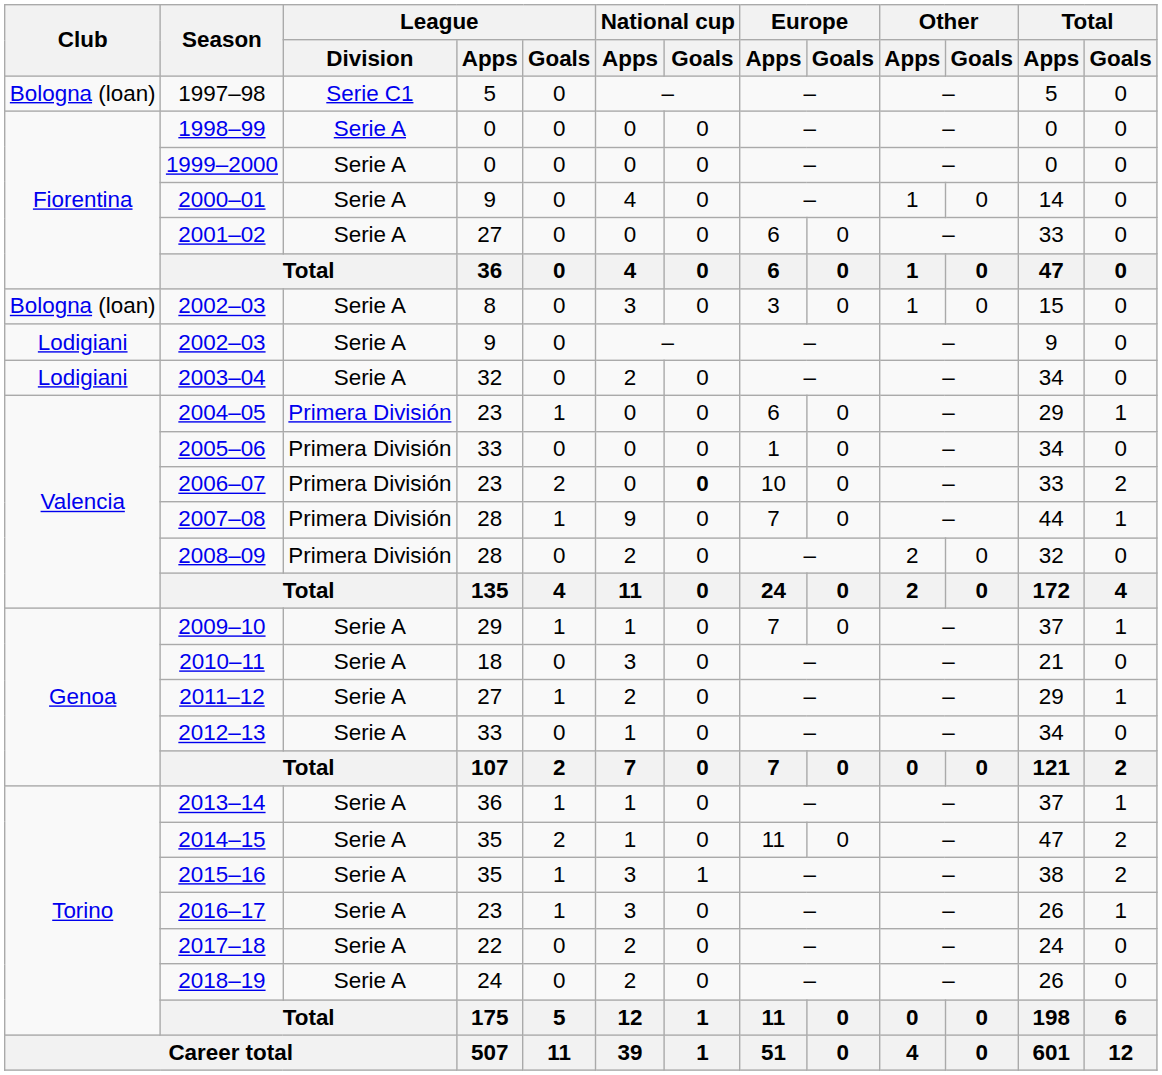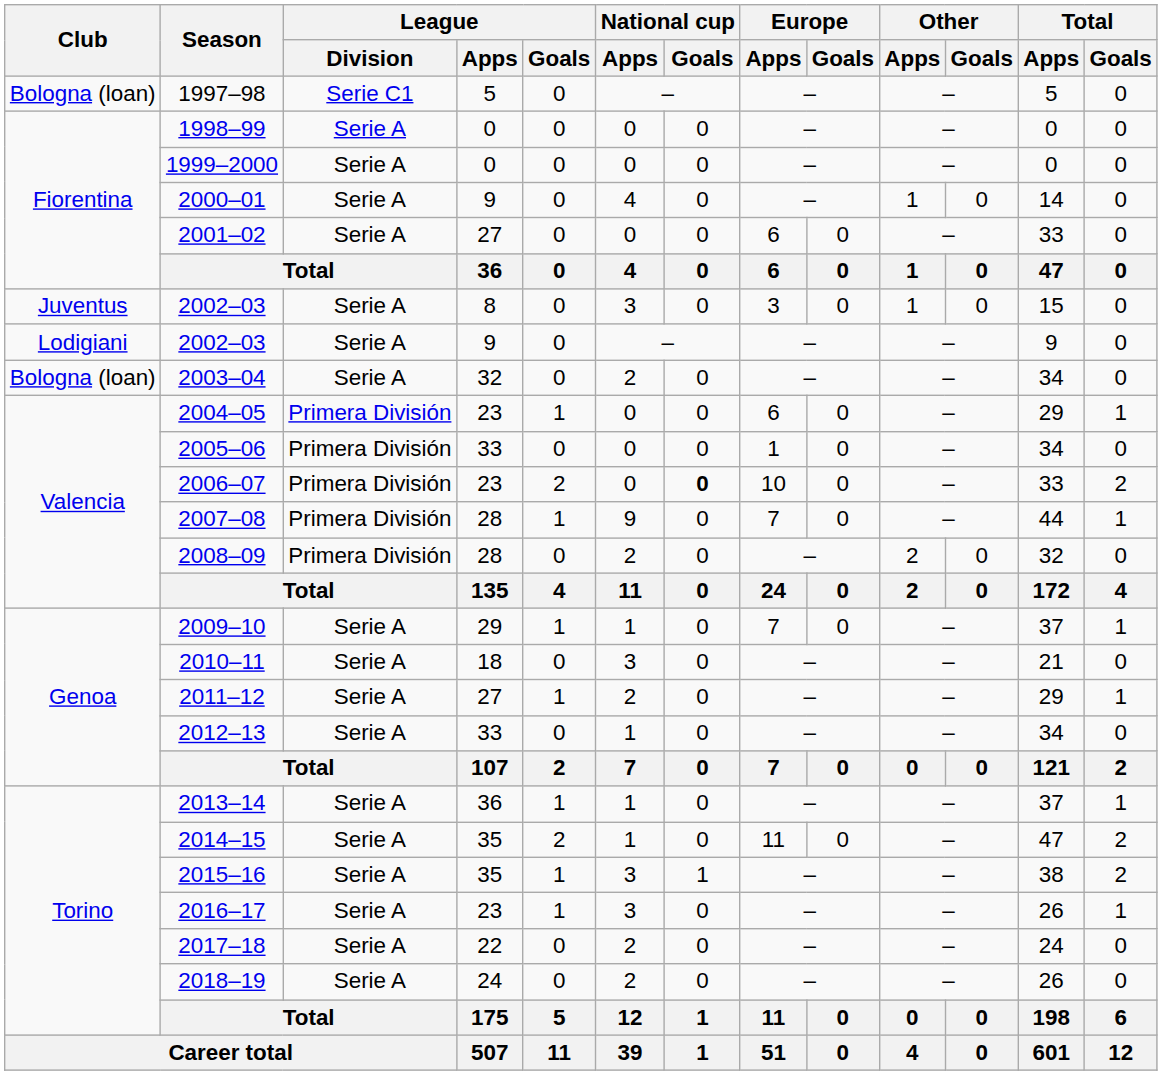2002–03 / 8 | Club: Bologna (loan) -> Juventus
2003–04 | Club: Lodigiani -> Bologna (loan)
